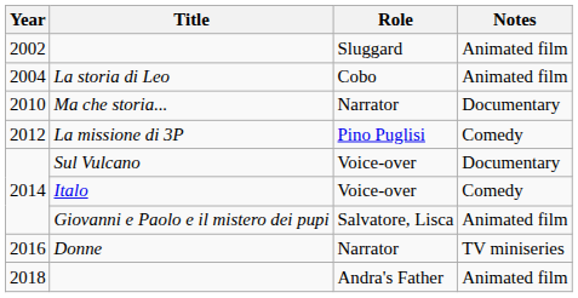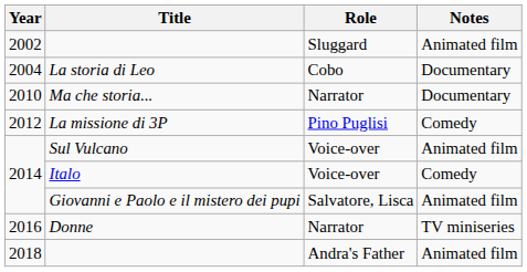La storia di Leo | Notes: Animated film -> Documentary
Sul Vulcano | Notes: Documentary -> Animated film
